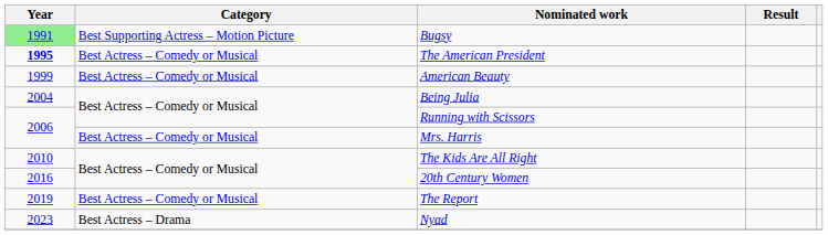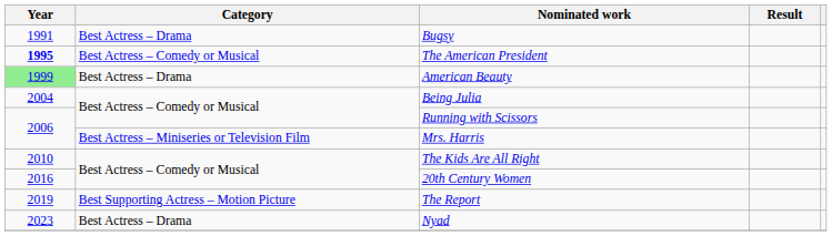Bugsy | Year: lightgreen background -> no background
Bugsy | Category: Best Supporting Actress – Motion Picture -> Best Actress – Drama
American Beauty | Year: no background -> lightgreen background
American Beauty | Category: Best Actress – Comedy or Musical -> Best Actress – Drama
Mrs. Harris | Category: Best Actress – Comedy or Musical -> Best Actress – Miniseries or Television Film
The Report | Category: Best Actress – Comedy or Musical -> Best Supporting Actress – Motion Picture
